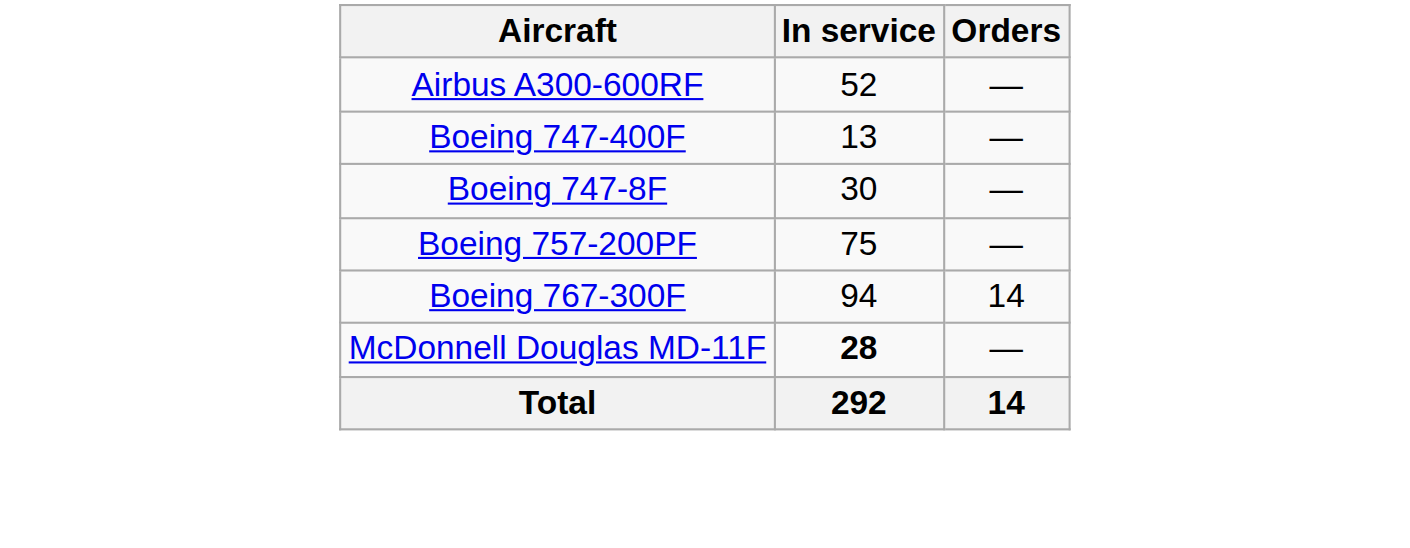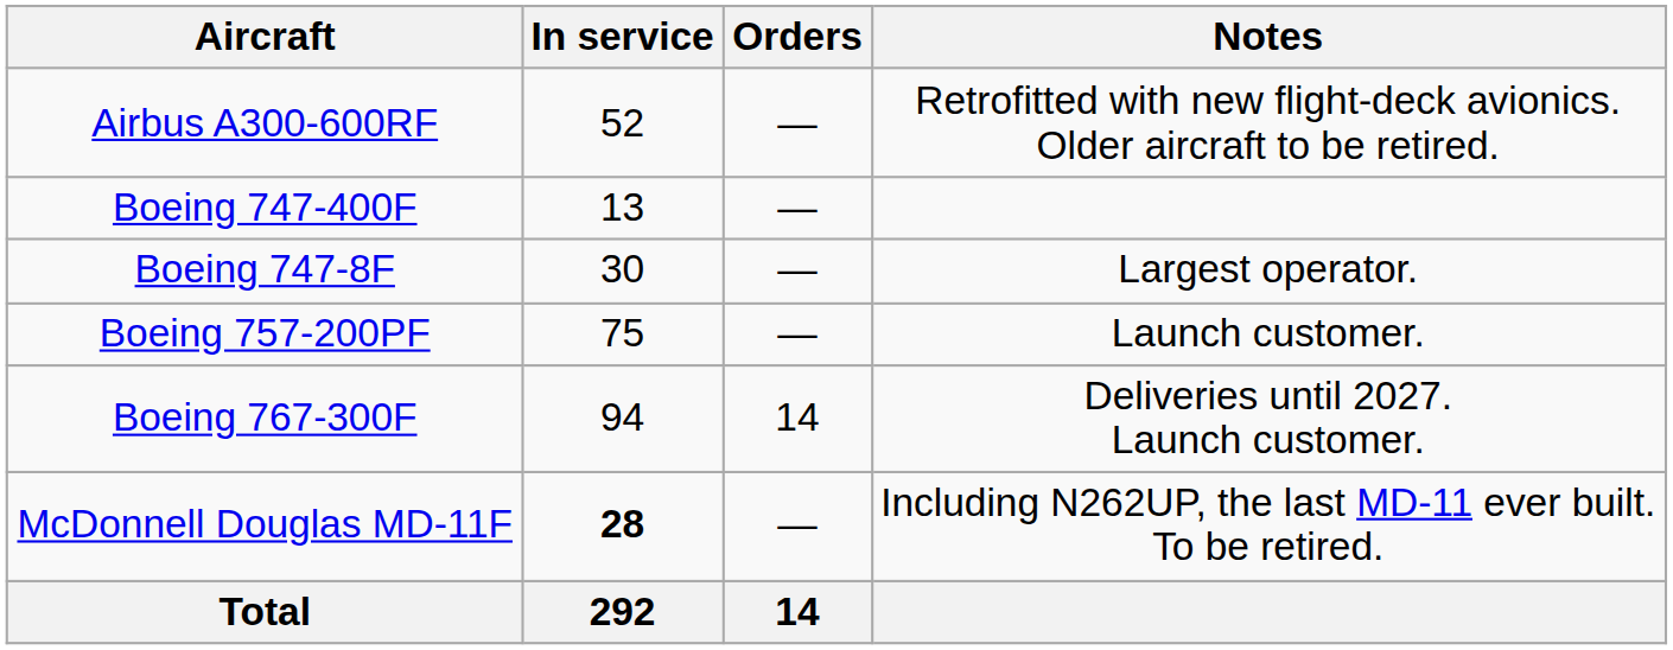+ column: Notes | Retrofitted with new flight-deck avionics. Older aircraft to be retired. | Largest operator. | Launch customer. | Deliveries until 2027. Launch customer. | Including N262UP, the last MD-11 ever built. To be retired.
